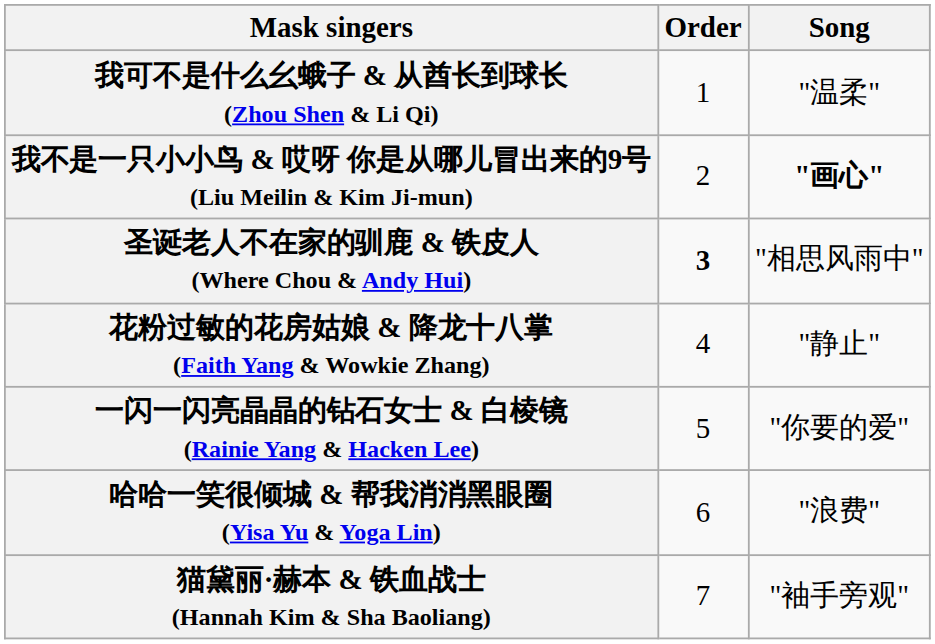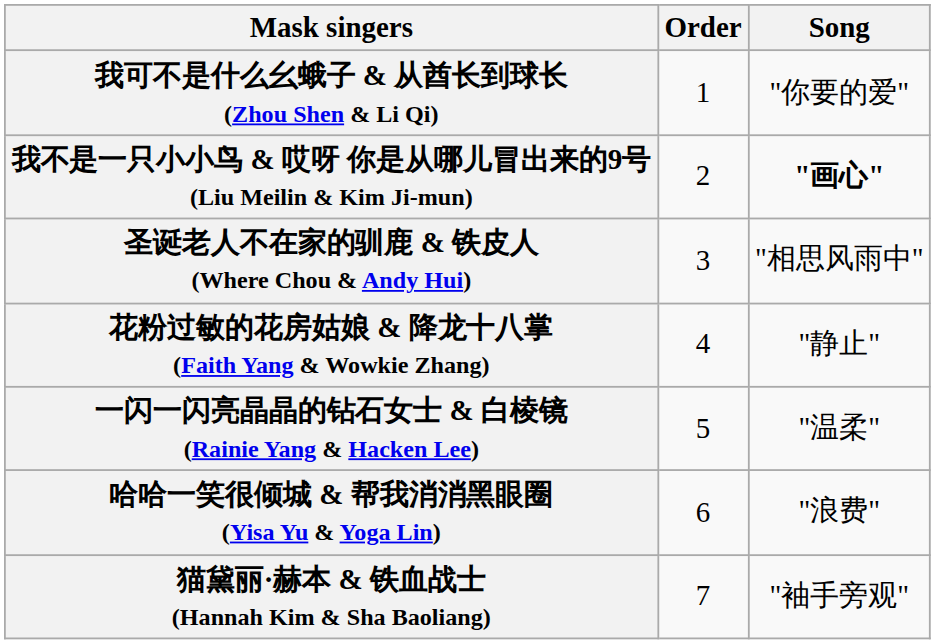我可不是什么幺蛾子 & 从酋长到球长 (Zhou Shen & Li Qi) | Song: "温柔" -> "你要的爱"
圣诞老人不在家的驯鹿 & 铁皮人 (Where Chou & Andy Hui) | Order: bold -> normal
一闪一闪亮晶晶的钻石女士 & 白棱镜 (Rainie Yang & Hacken Lee) | Song: "你要的爱" -> "温柔"
